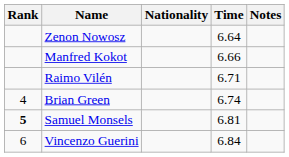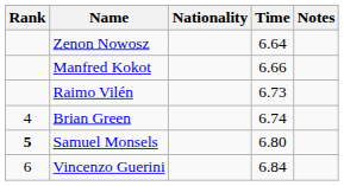Raimo Vilén | Time: 6.71 -> 6.73
Samuel Monsels | Time: 6.81 -> 6.80
